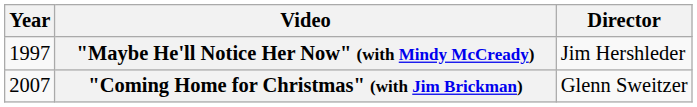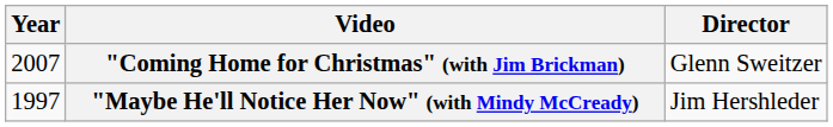rows swapped: "Maybe He'll Notice Her Now" (with Mindy McCready) <-> "Coming Home for Christmas" (with Jim Brickman)
